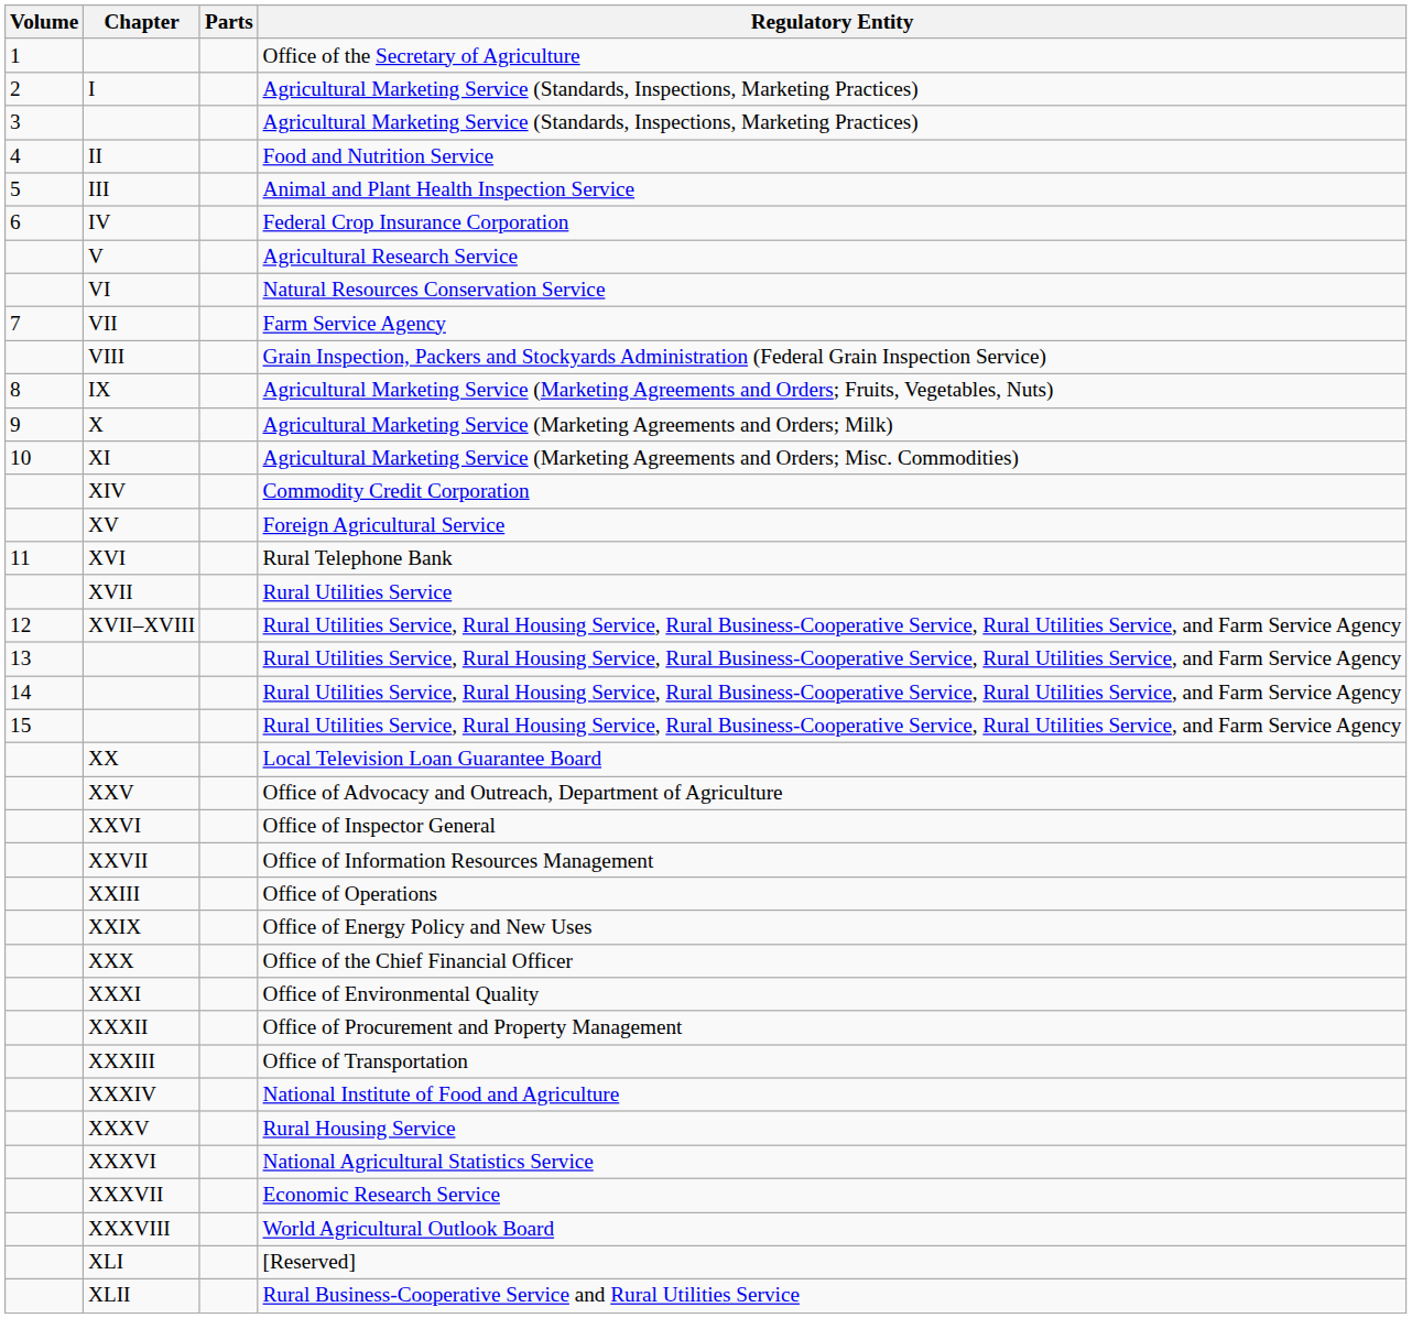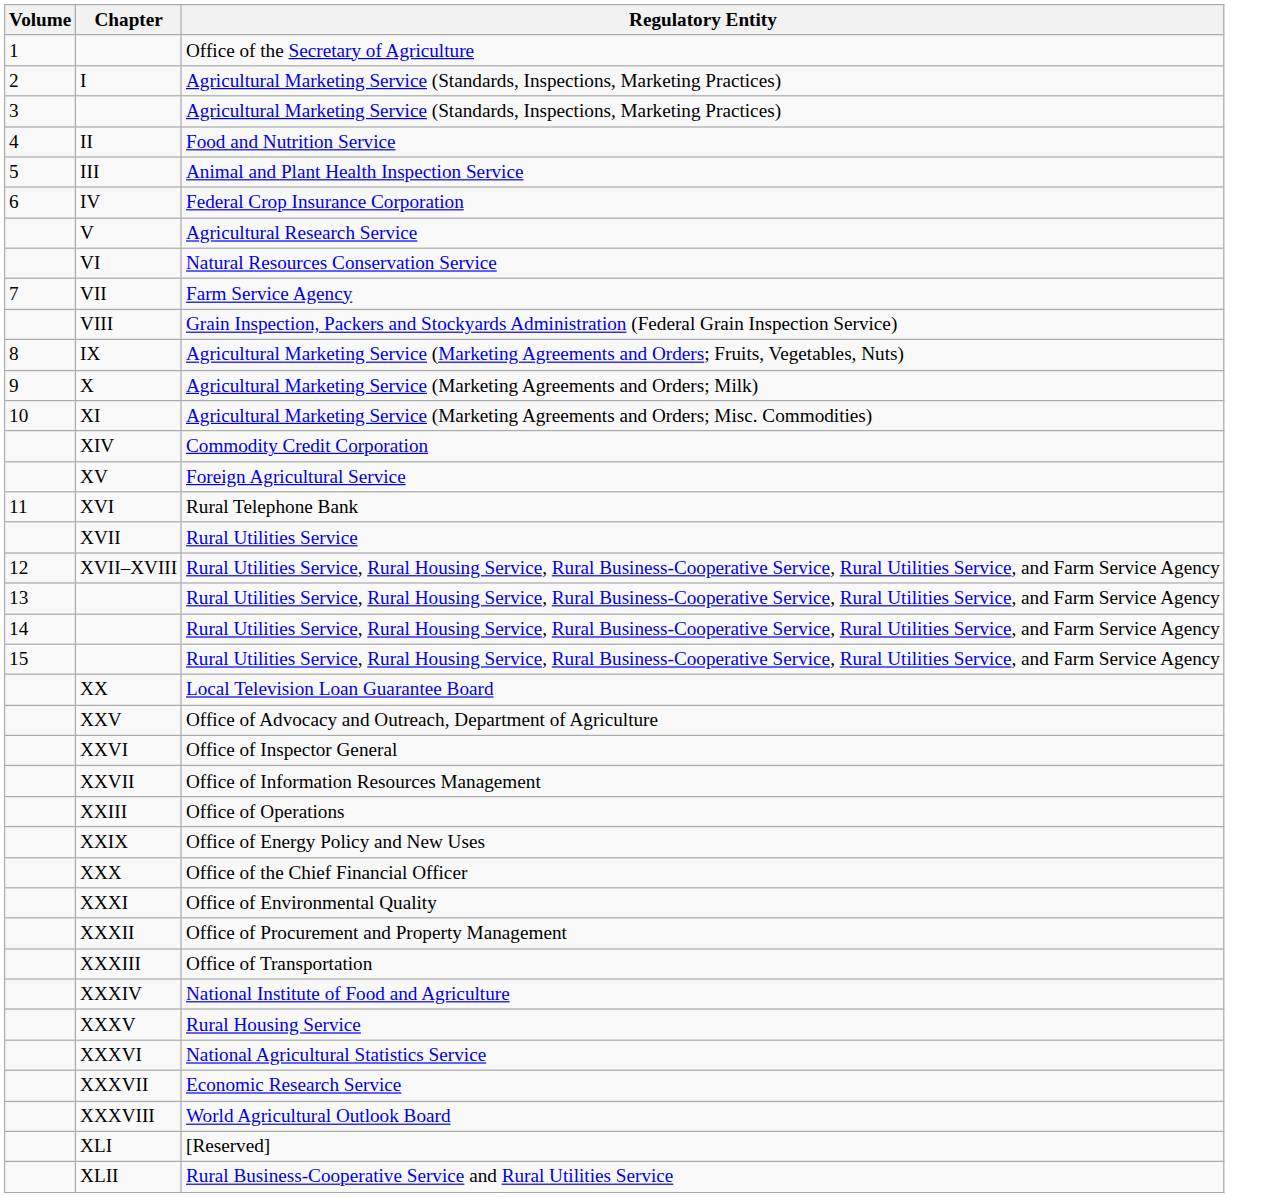- column: Parts
